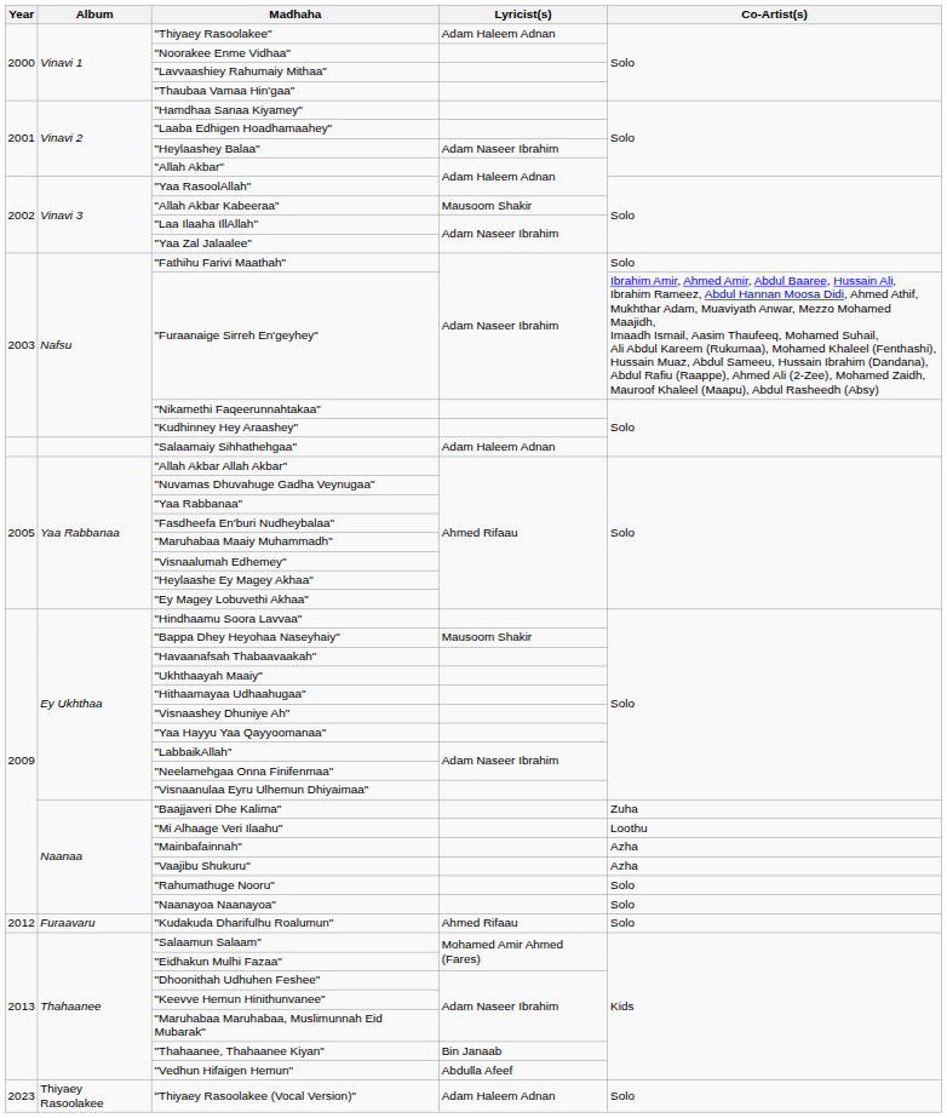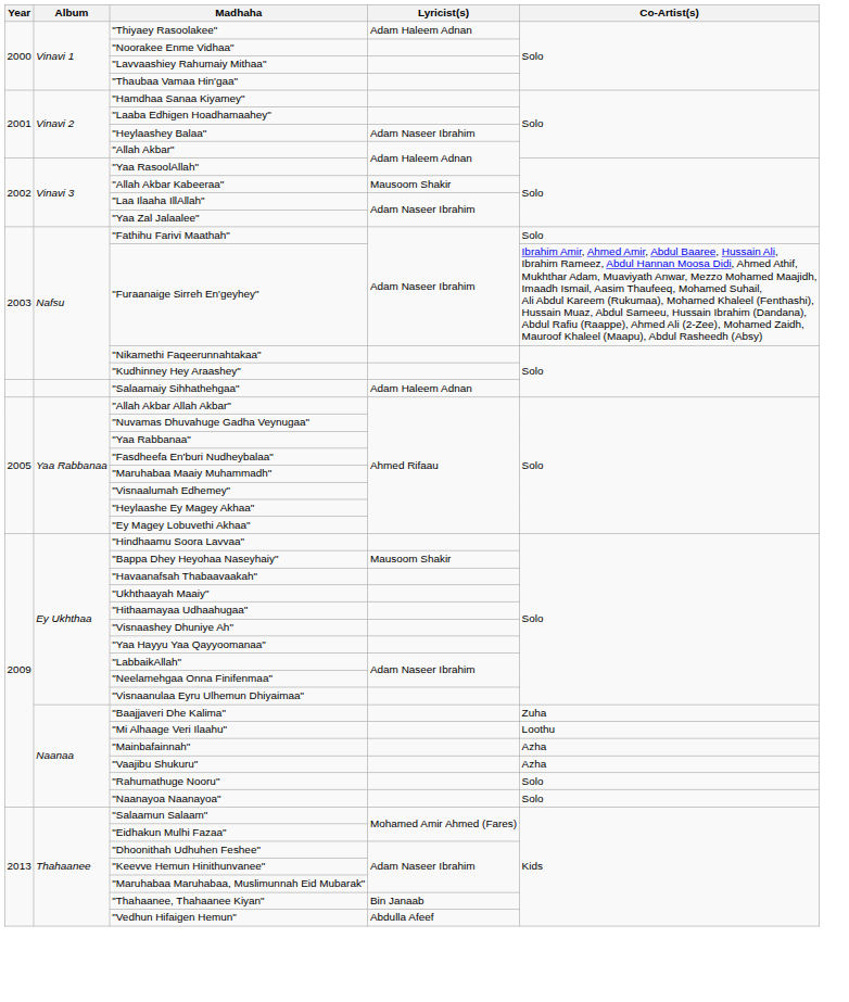- row: 2012 | Furaavaru | "Kudakuda Dharifulhu Roalumun" | Ahmed Rifaau | Solo
- row: 2023 | Thiyaey Rasoolakee | "Thiyaey Rasoolakee (Vocal Version)" | Adam Haleem Adnan | Solo
